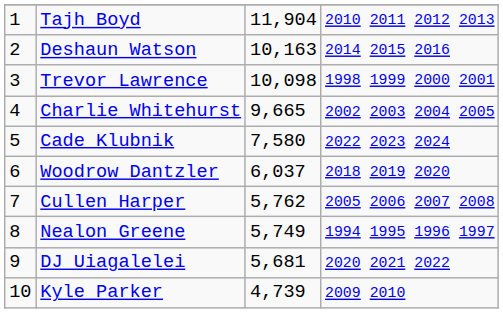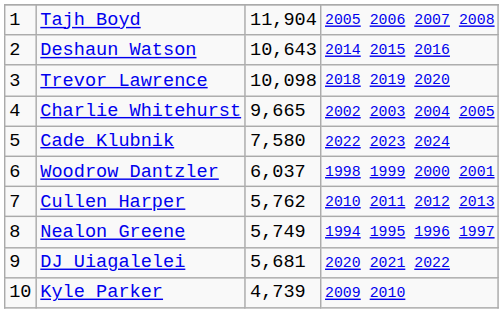Tajh Boyd | column 4: 2010 2011 2012 2013 -> 2005 2006 2007 2008
Deshaun Watson | column 3: 10,163 -> 10,643
Trevor Lawrence | column 4: 1998 1999 2000 2001 -> 2018 2019 2020
Woodrow Dantzler | column 4: 2018 2019 2020 -> 1998 1999 2000 2001
Cullen Harper | column 4: 2005 2006 2007 2008 -> 2010 2011 2012 2013
